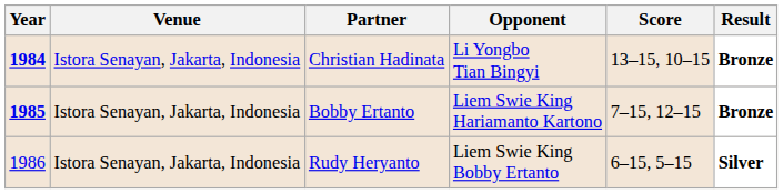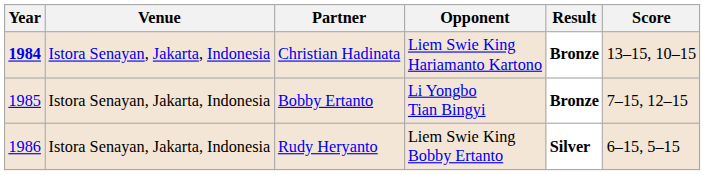columns swapped: Score <-> Result
Christian Hadinata | Opponent: Li Yongbo Tian Bingyi -> Liem Swie King Hariamanto Kartono
Bobby Ertanto | Year: bold -> normal
Bobby Ertanto | Opponent: Liem Swie King Hariamanto Kartono -> Li Yongbo Tian Bingyi
